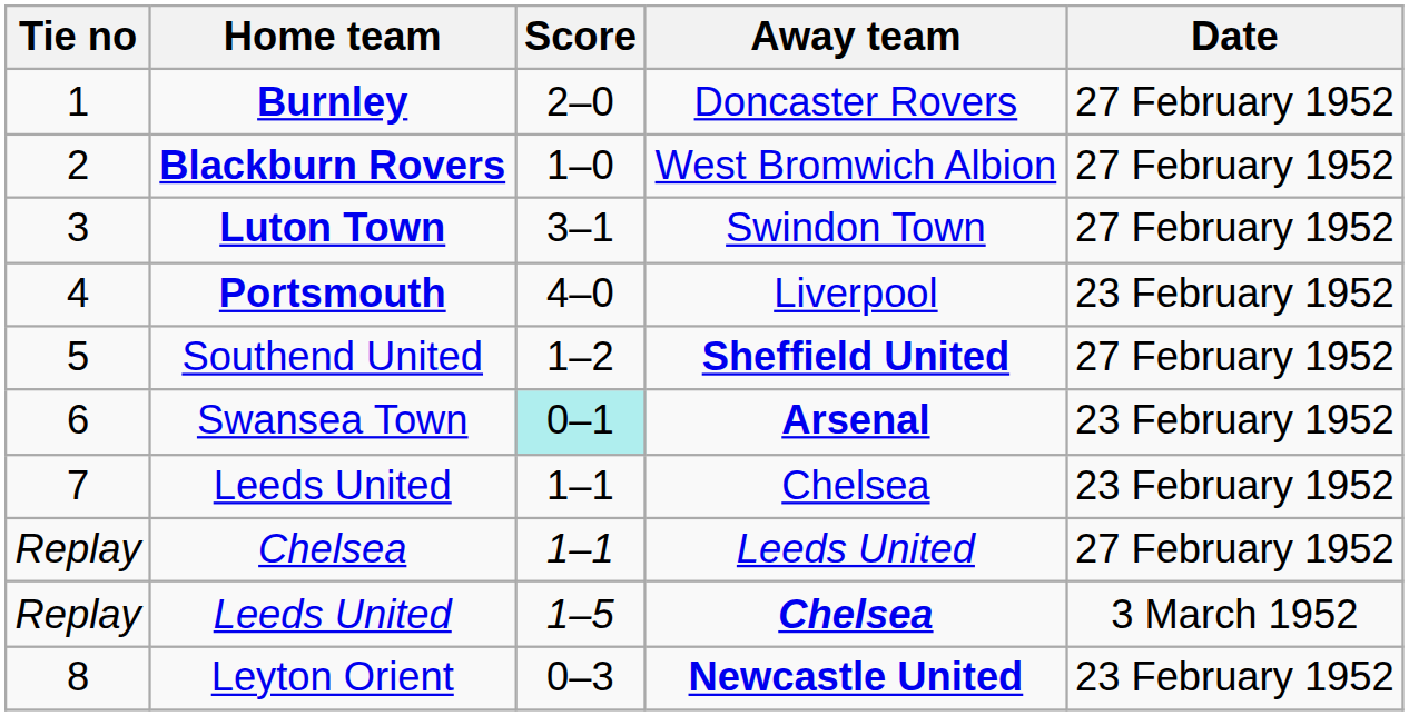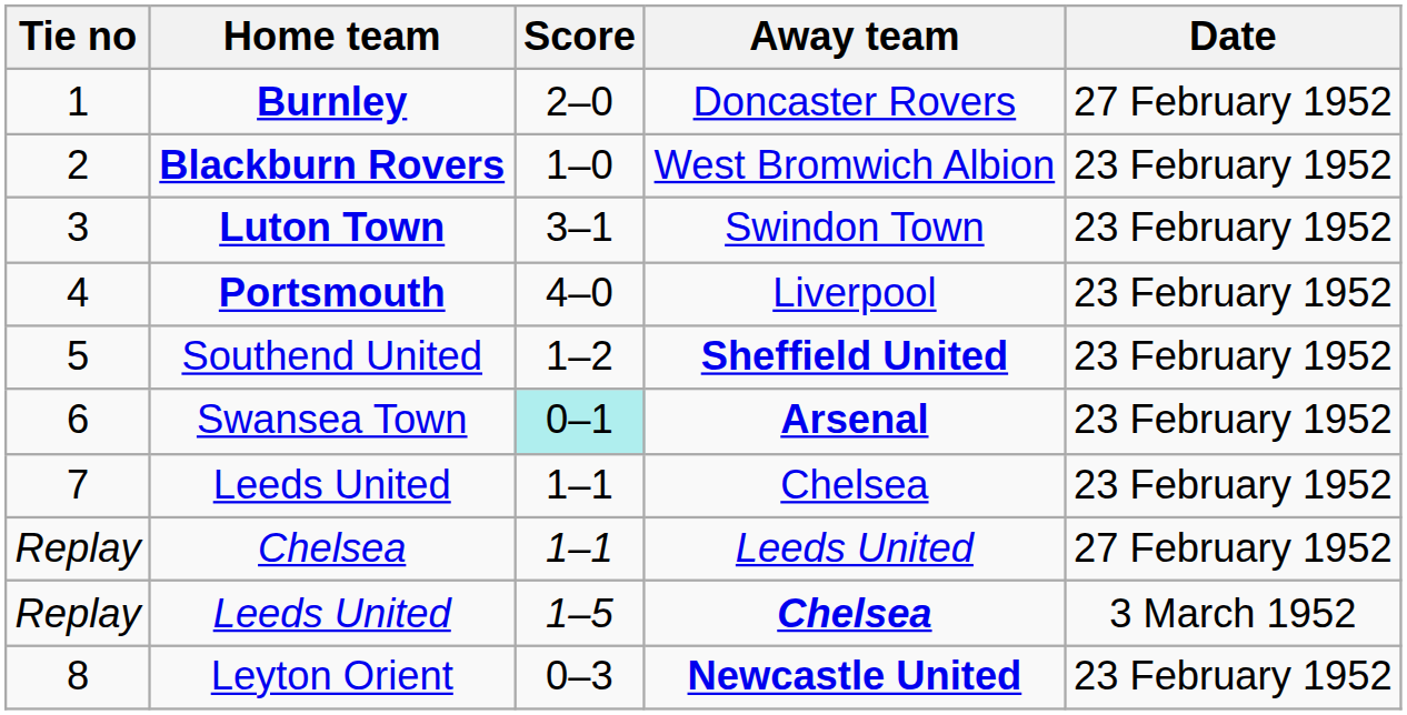Blackburn Rovers | Date: 27 February 1952 -> 23 February 1952
Luton Town | Date: 27 February 1952 -> 23 February 1952
Southend United | Date: 27 February 1952 -> 23 February 1952
